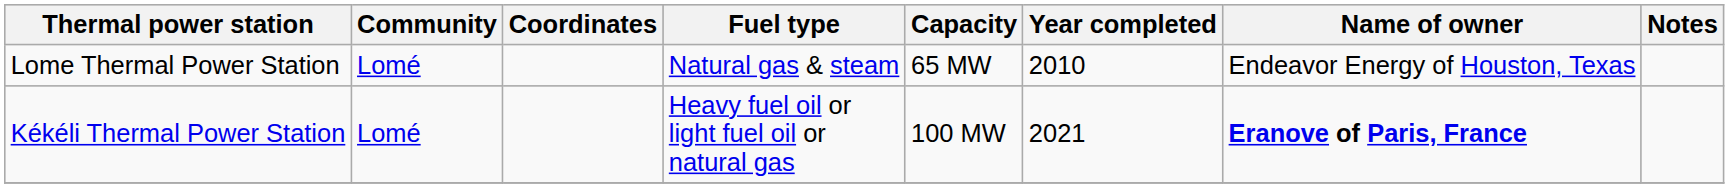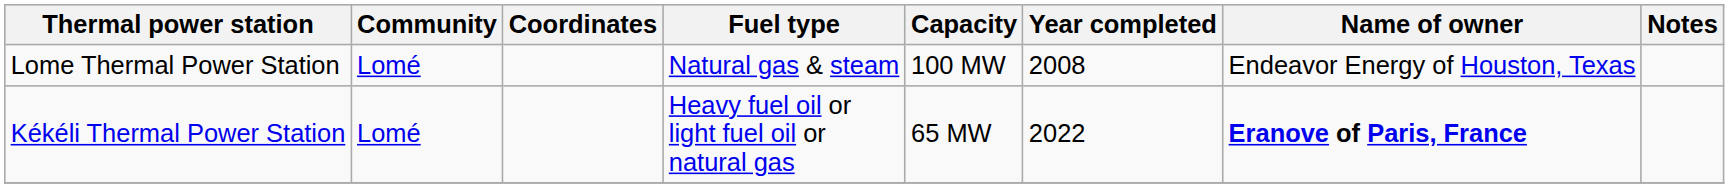Lome Thermal Power Station | Capacity: 65 MW -> 100 MW
Lome Thermal Power Station | Year completed: 2010 -> 2008
Kékéli Thermal Power Station | Capacity: 100 MW -> 65 MW
Kékéli Thermal Power Station | Year completed: 2021 -> 2022
